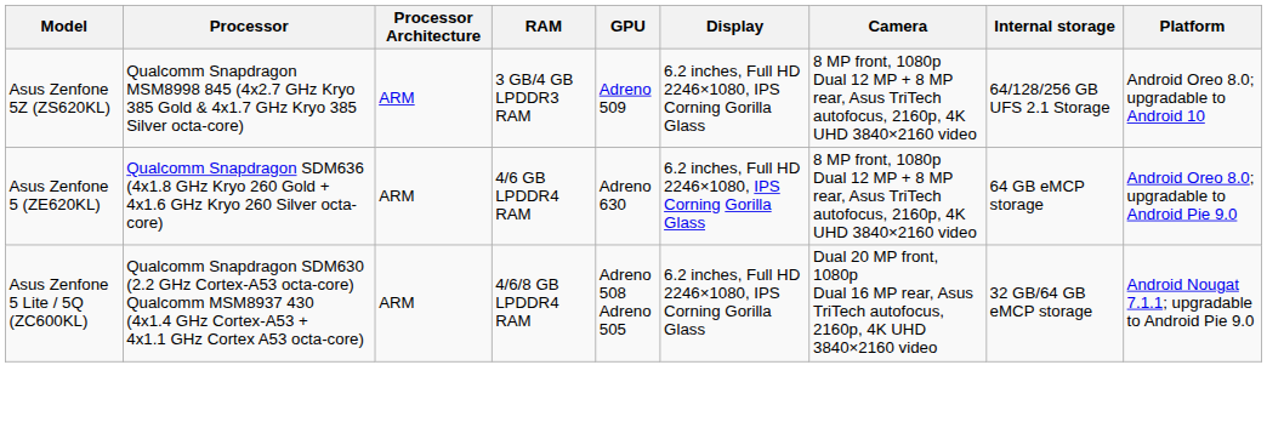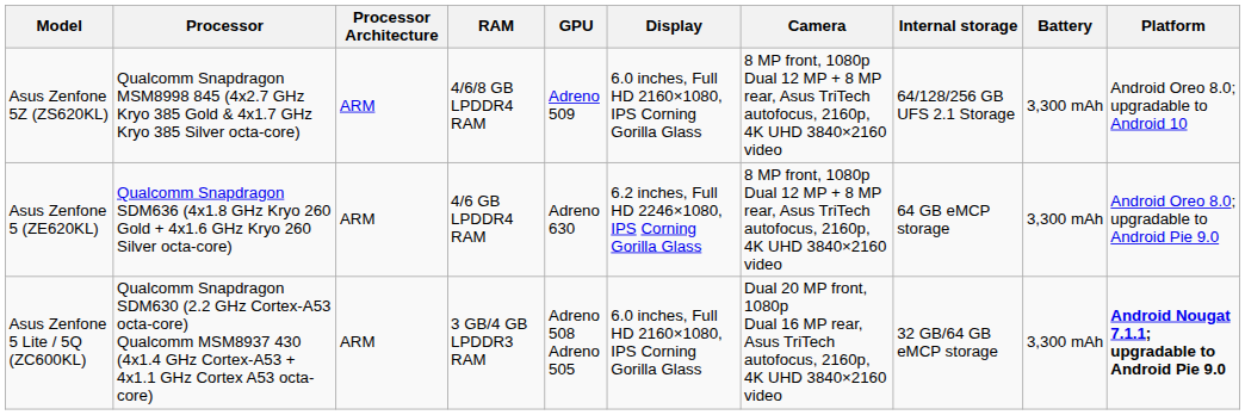+ column: Battery | 3,300 mAh | 3,300 mAh | 3,300 mAh
Asus Zenfone 5Z (ZS620KL) | RAM: 3 GB/4 GB LPDDR3 RAM -> 4/6/8 GB LPDDR4 RAM
Asus Zenfone 5Z (ZS620KL) | Display: 6.2 inches, Full HD 2246×1080, IPS Corning Gorilla Glass -> 6.0 inches, Full HD 2160×1080, IPS Corning Gorilla Glass
Asus Zenfone 5 Lite / 5Q (ZC600KL) | RAM: 4/6/8 GB LPDDR4 RAM -> 3 GB/4 GB LPDDR3 RAM
Asus Zenfone 5 Lite / 5Q (ZC600KL) | Display: 6.2 inches, Full HD 2246×1080, IPS Corning Gorilla Glass -> 6.0 inches, Full HD 2160×1080, IPS Corning Gorilla Glass
Asus Zenfone 5 Lite / 5Q (ZC600KL) | Platform: normal -> bold
